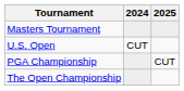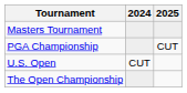rows swapped: PGA Championship <-> U.S. Open
